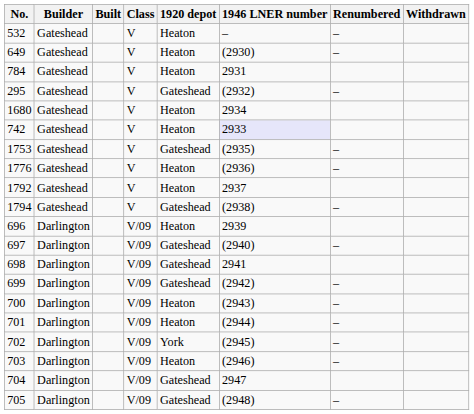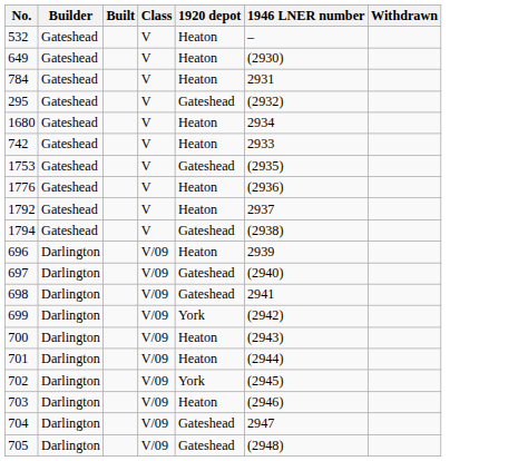- column: Renumbered | – | – | – | – | – | – | – | – | – | – | – | – | –
742 | 1946 LNER number: lavender background -> no background
699 | 1920 depot: Gateshead -> York
